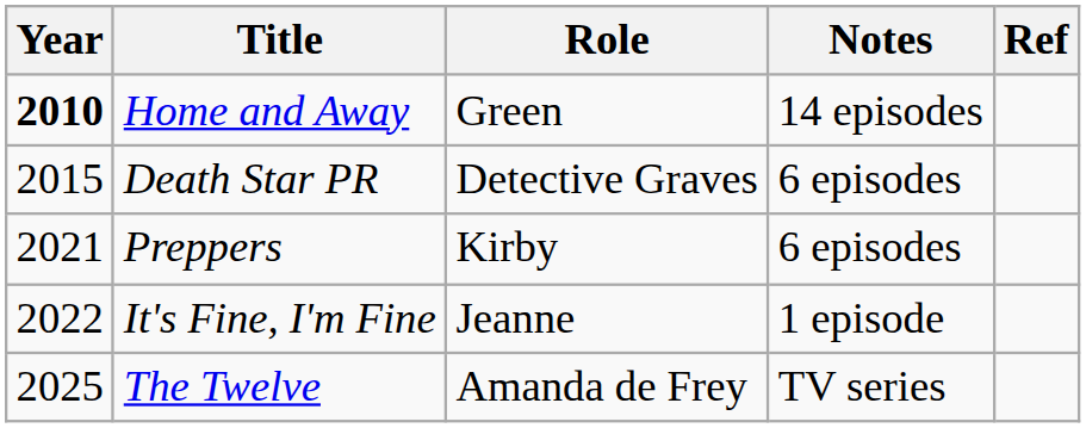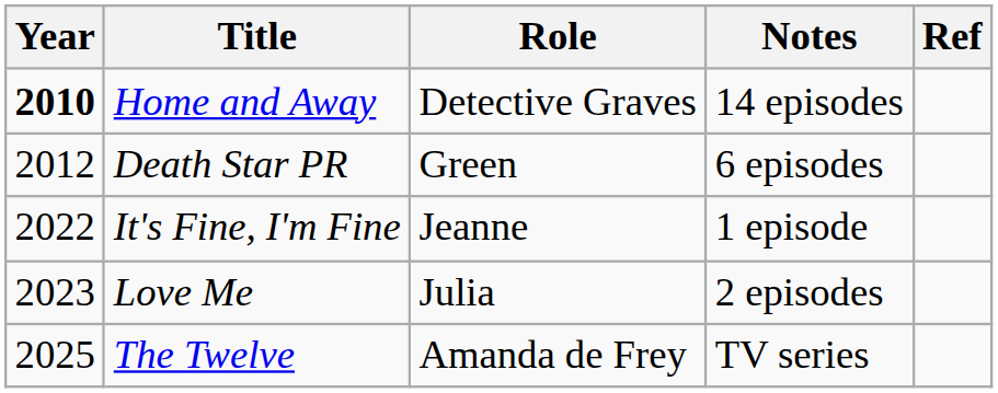Home and Away | Role: Green -> Detective Graves
Death Star PR | Year: 2015 -> 2012
Death Star PR | Role: Detective Graves -> Green
- row: 2021 | Preppers | Kirby | 6 episodes
+ row: 2023 | Love Me | Julia | 2 episodes
